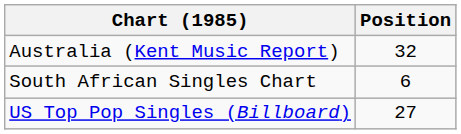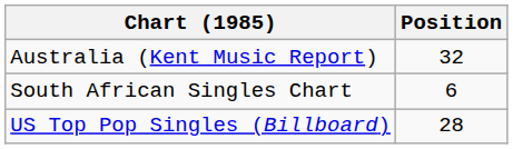US Top Pop Singles (Billboard) | Position: 27 -> 28
